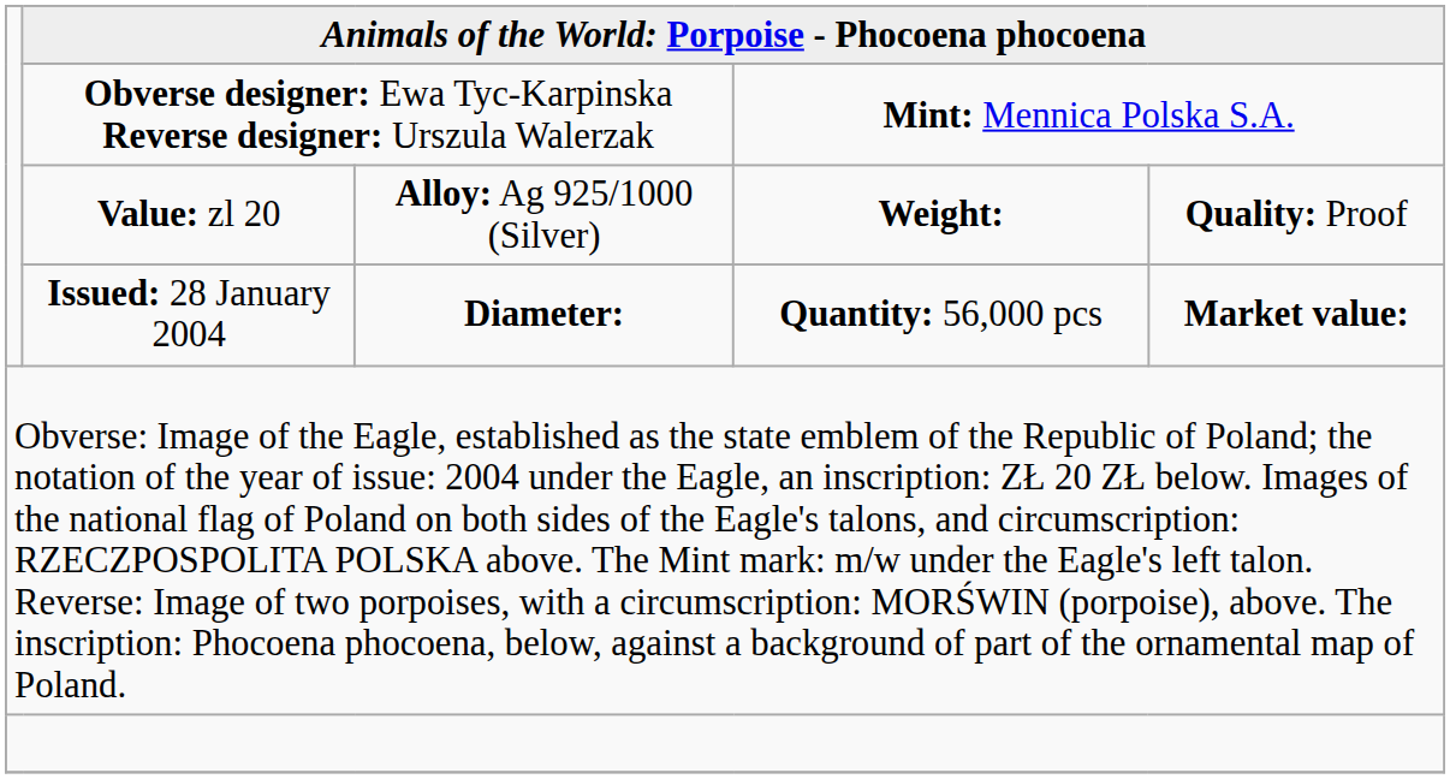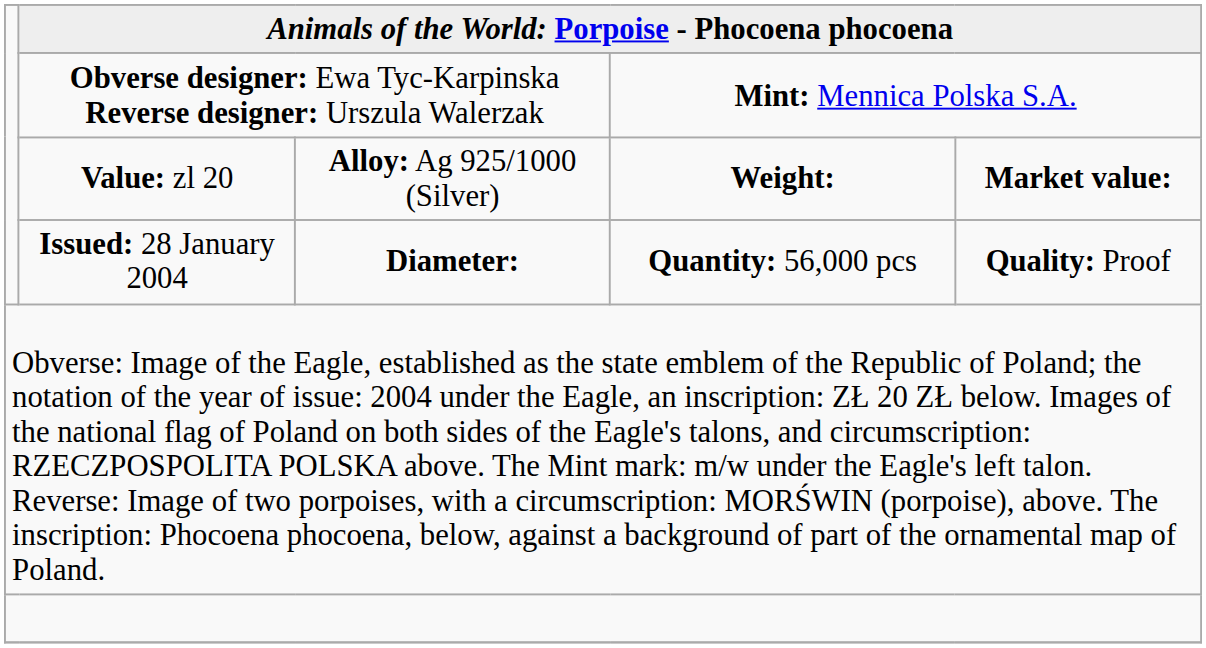Value: zl 20 | column 5: Quality: Proof -> Market value:
Issued: 28 January 2004 | column 5: Market value: -> Quality: Proof
